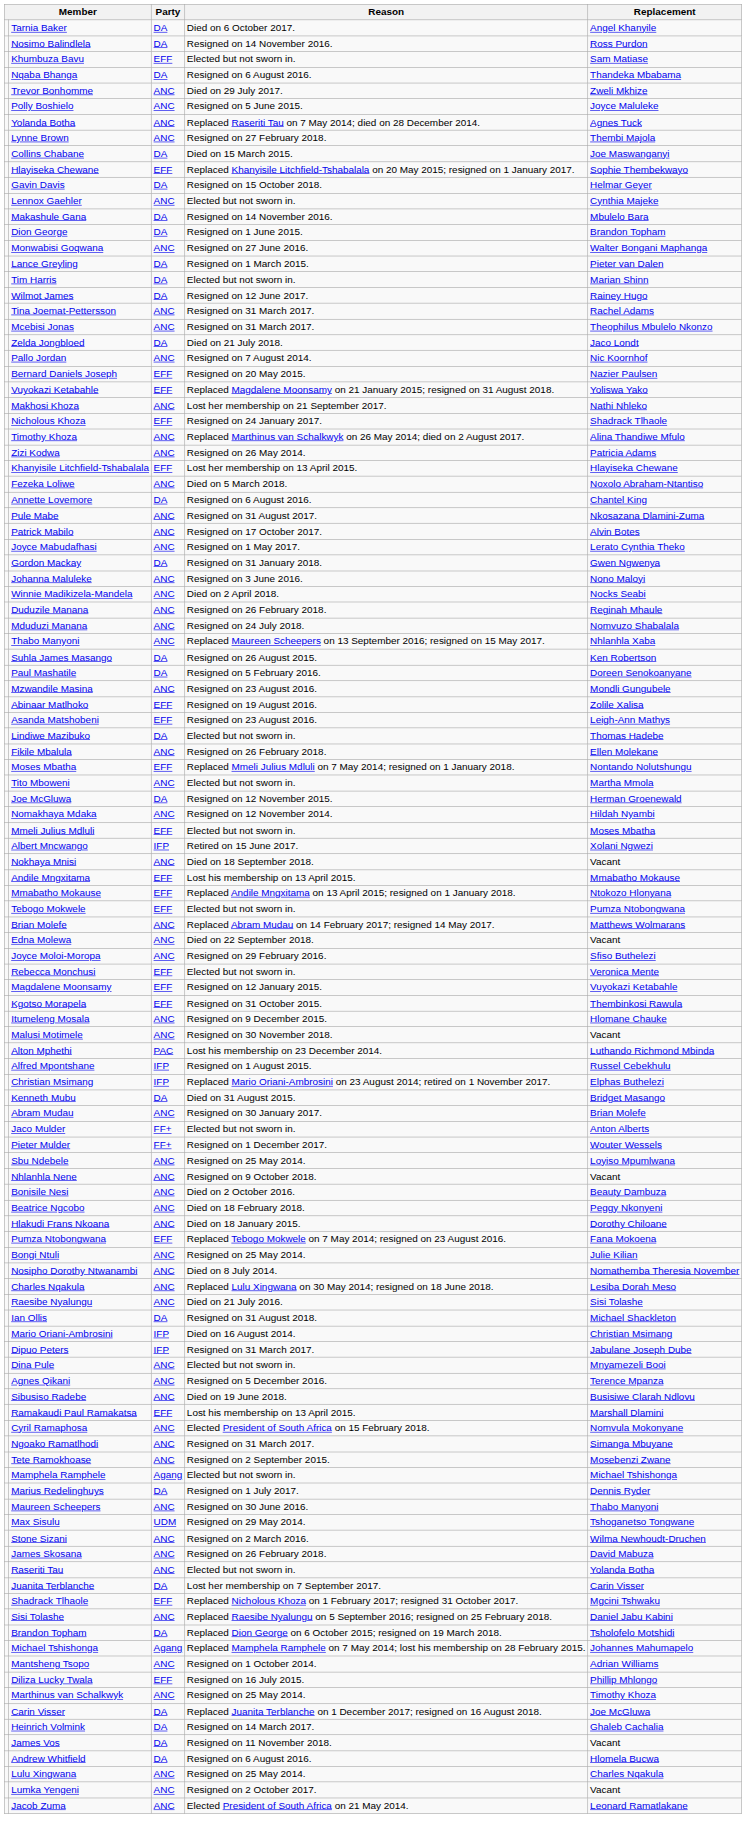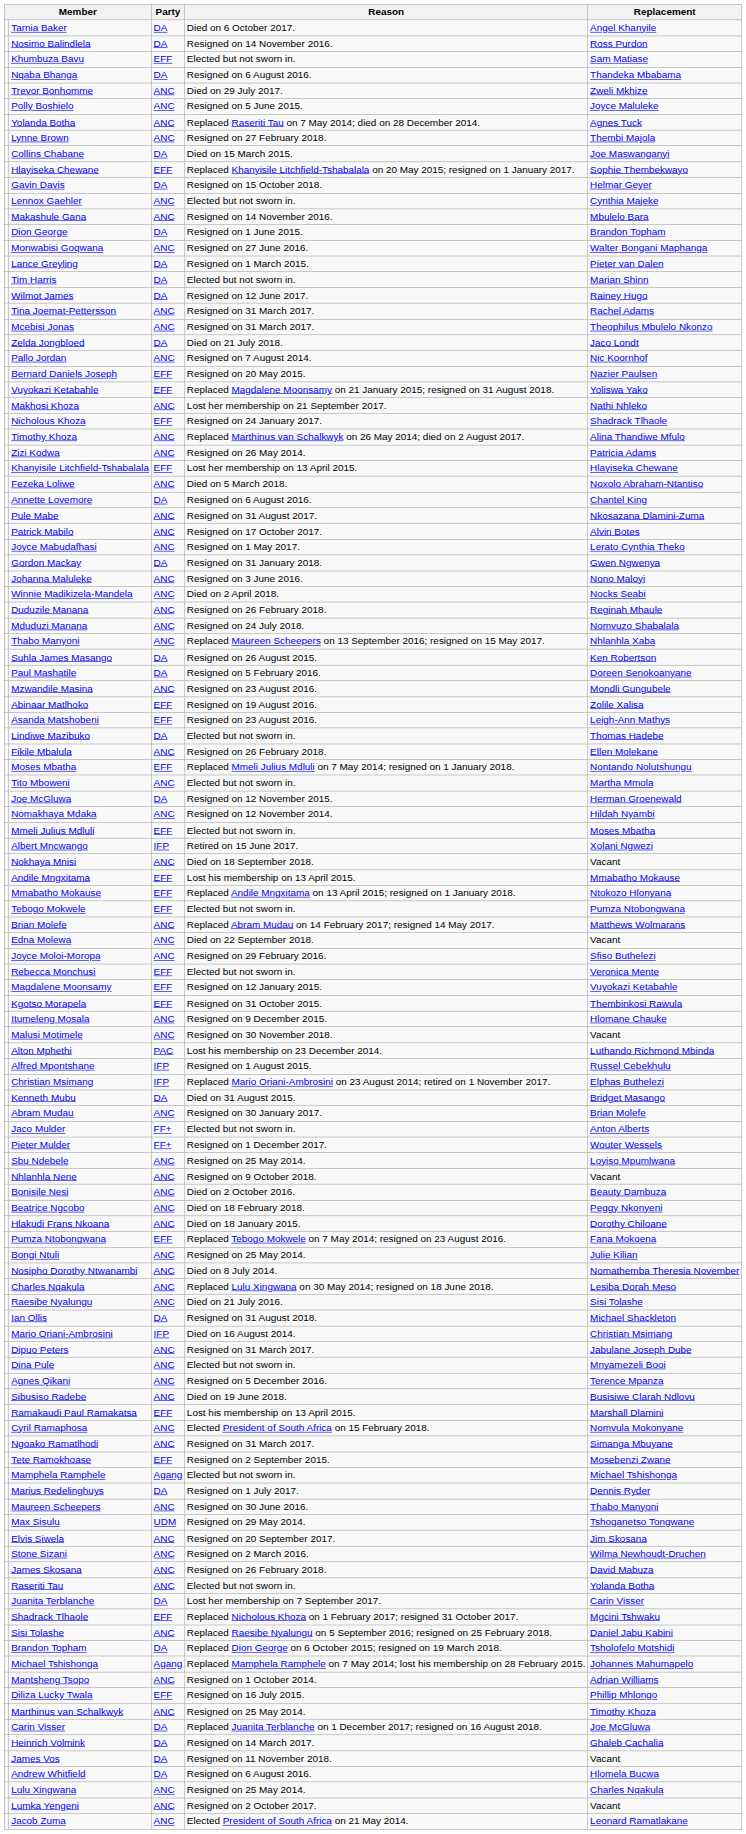Makashule Gana | Party: DA -> ANC
Dipuo Peters | Party: IFP -> ANC
Tete Ramokhoase | Party: ANC -> EFF
+ row: Elvis Siwela | ANC | Resigned on 20 September 2017. | Jim Skosana
